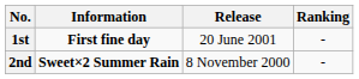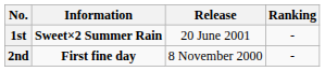1st | Information: First fine day -> Sweet×2 Summer Rain
2nd | Information: Sweet×2 Summer Rain -> First fine day
